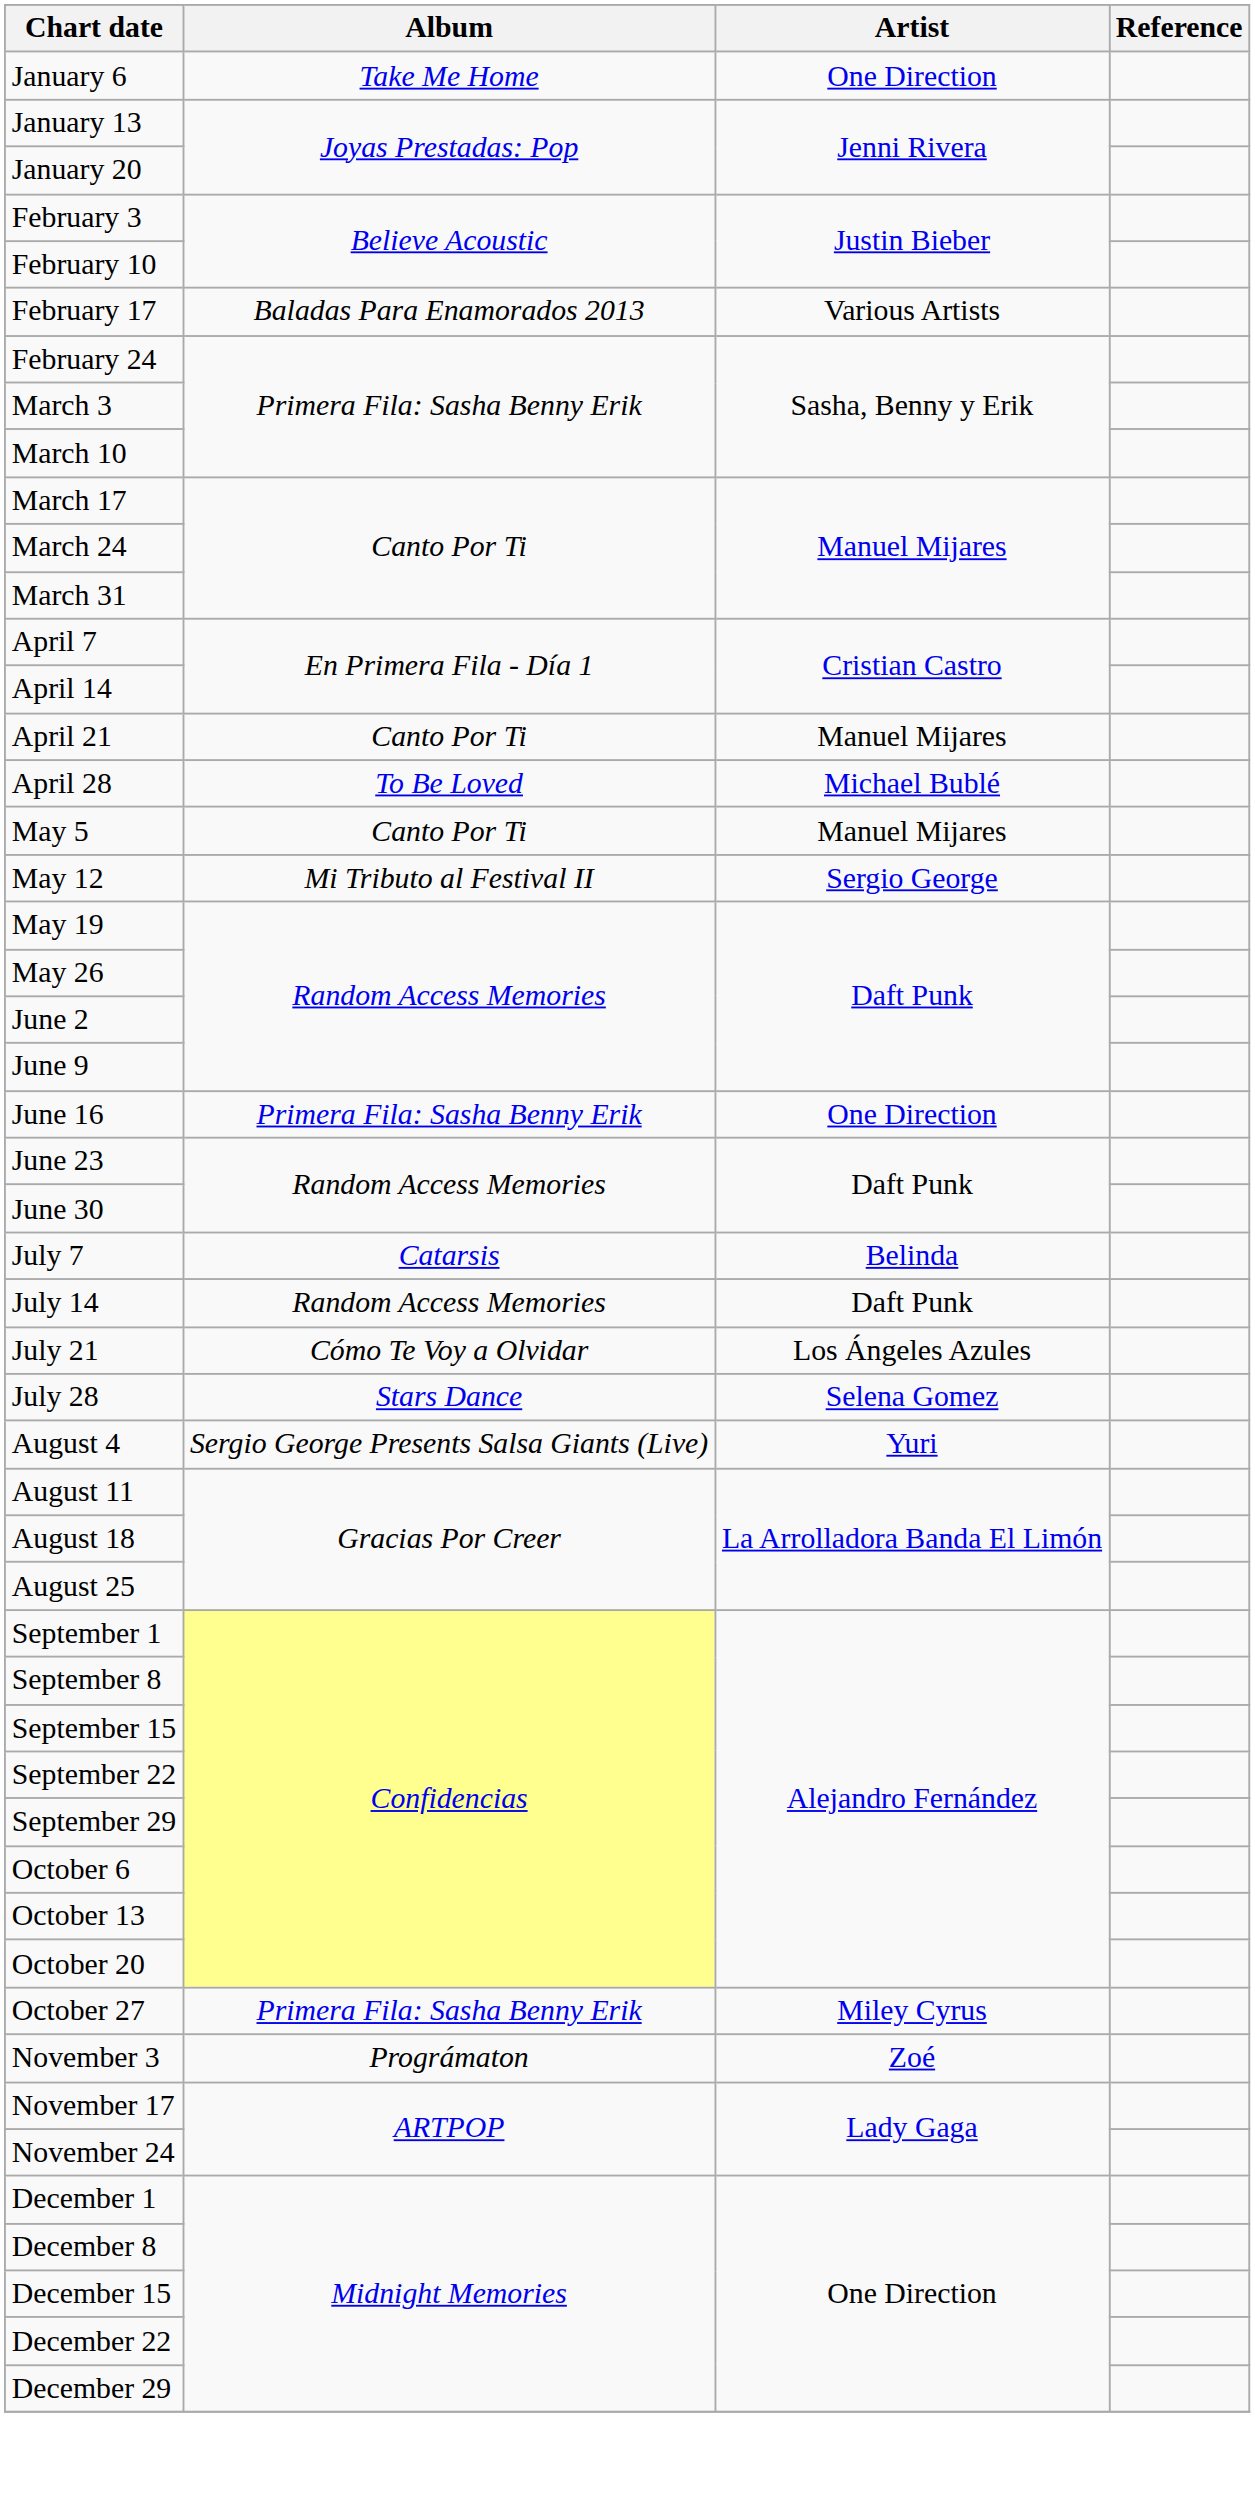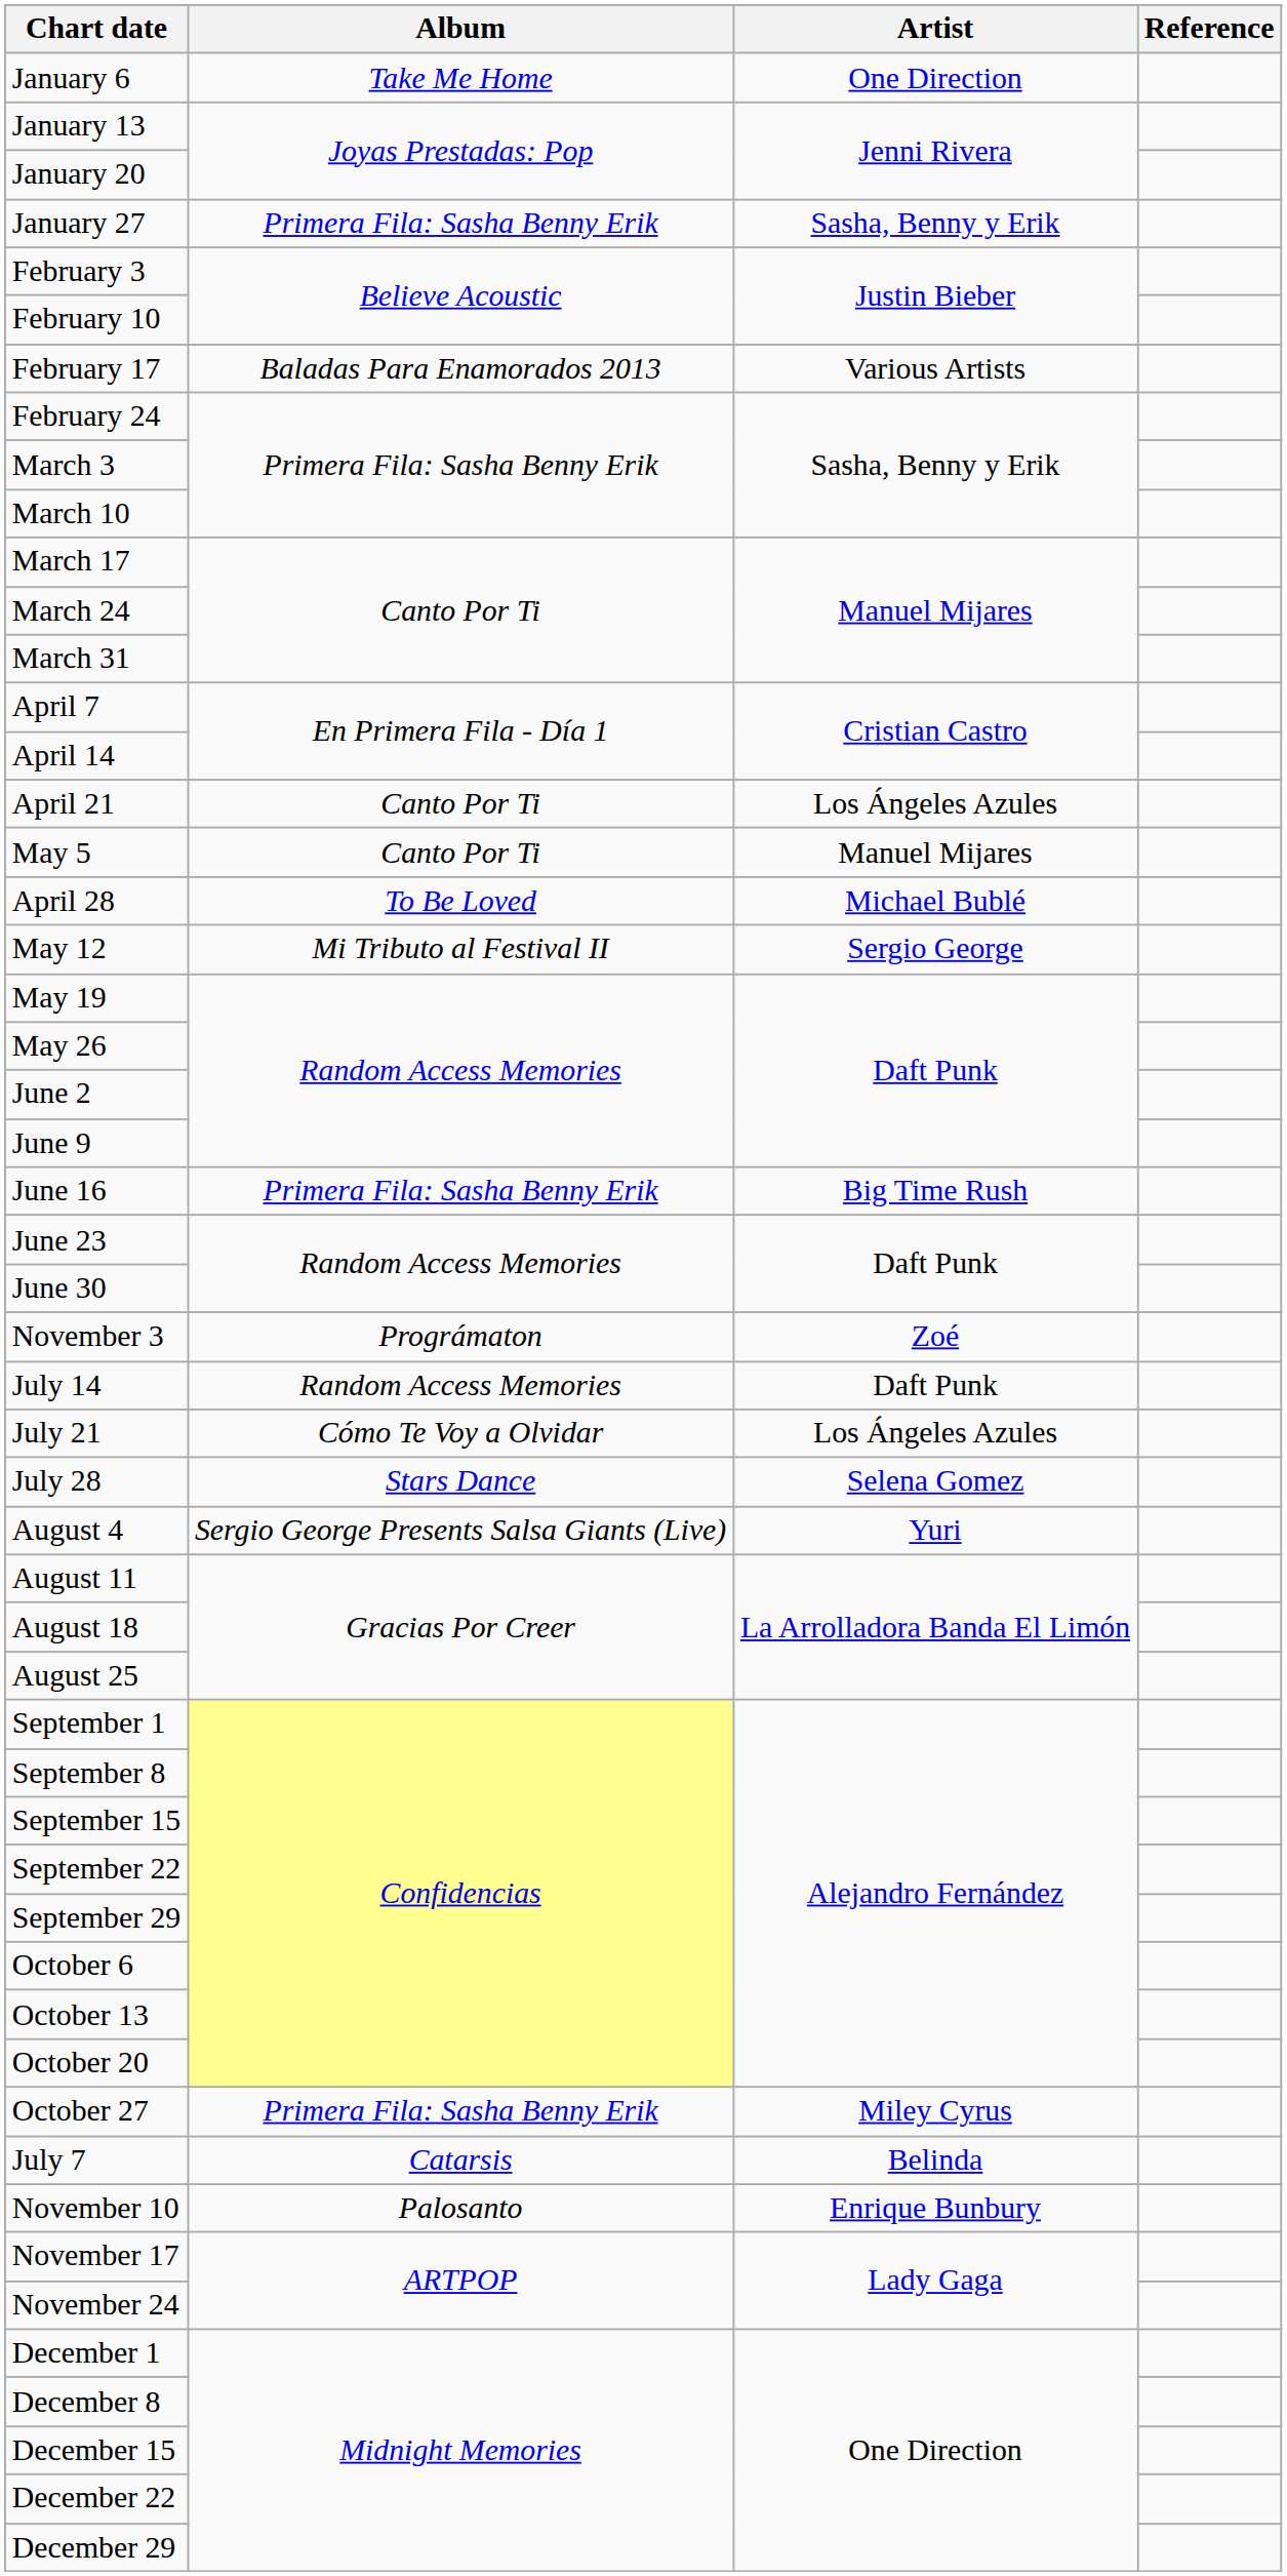+ row: January 27 | Primera Fila: Sasha Benny Erik | Sasha, Benny y Erik
April 21 | Artist: Manuel Mijares -> Los Ángeles Azules
rows swapped: April 28 <-> May 5
June 16 | Artist: One Direction -> Big Time Rush
rows swapped: July 7 <-> November 3
+ row: November 10 | Palosanto | Enrique Bunbury
